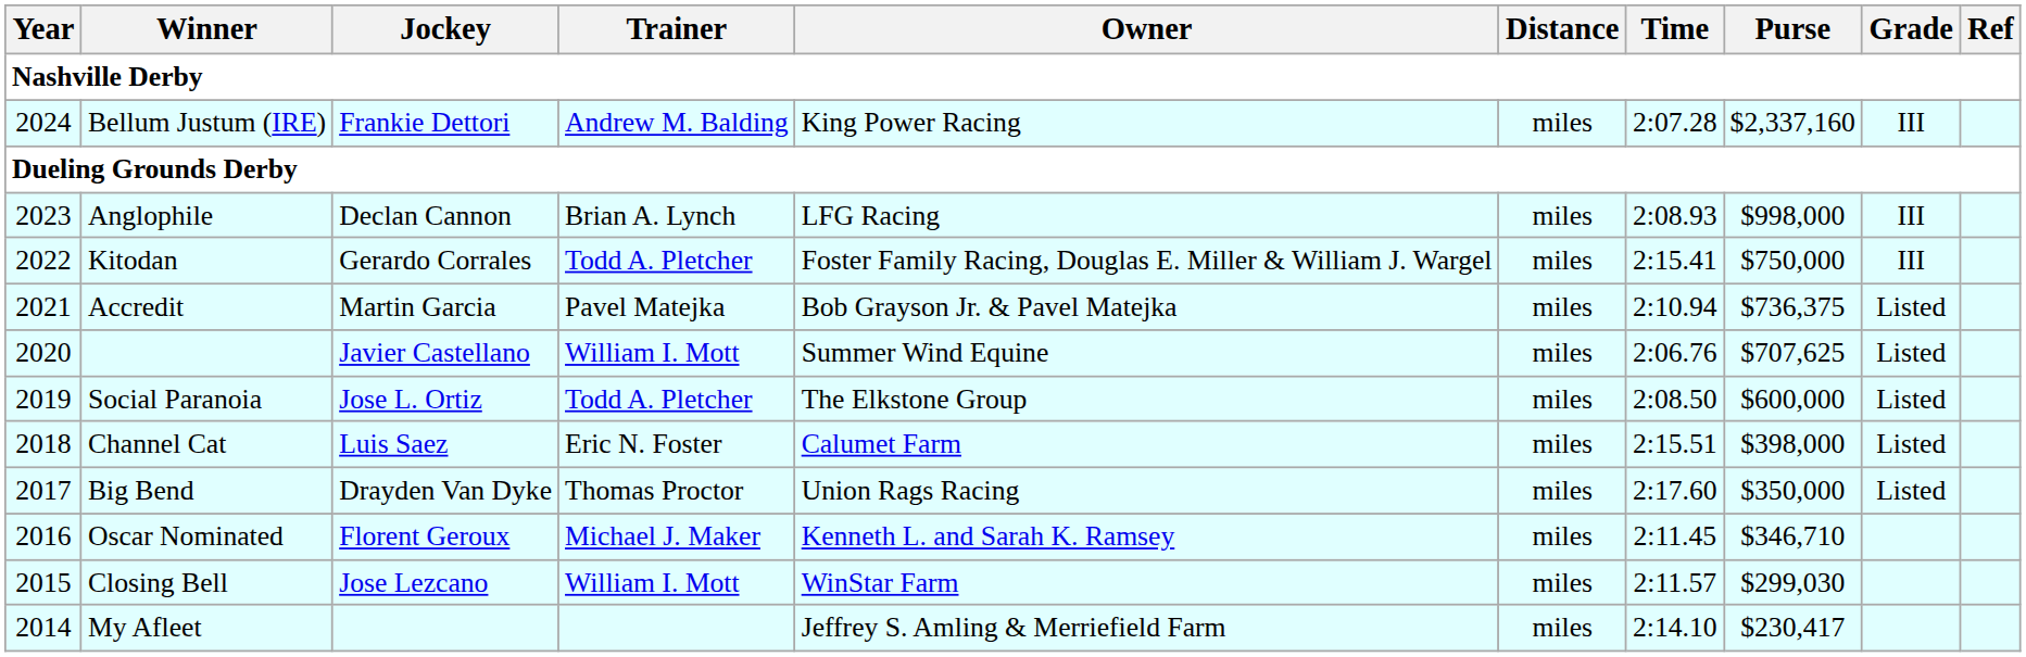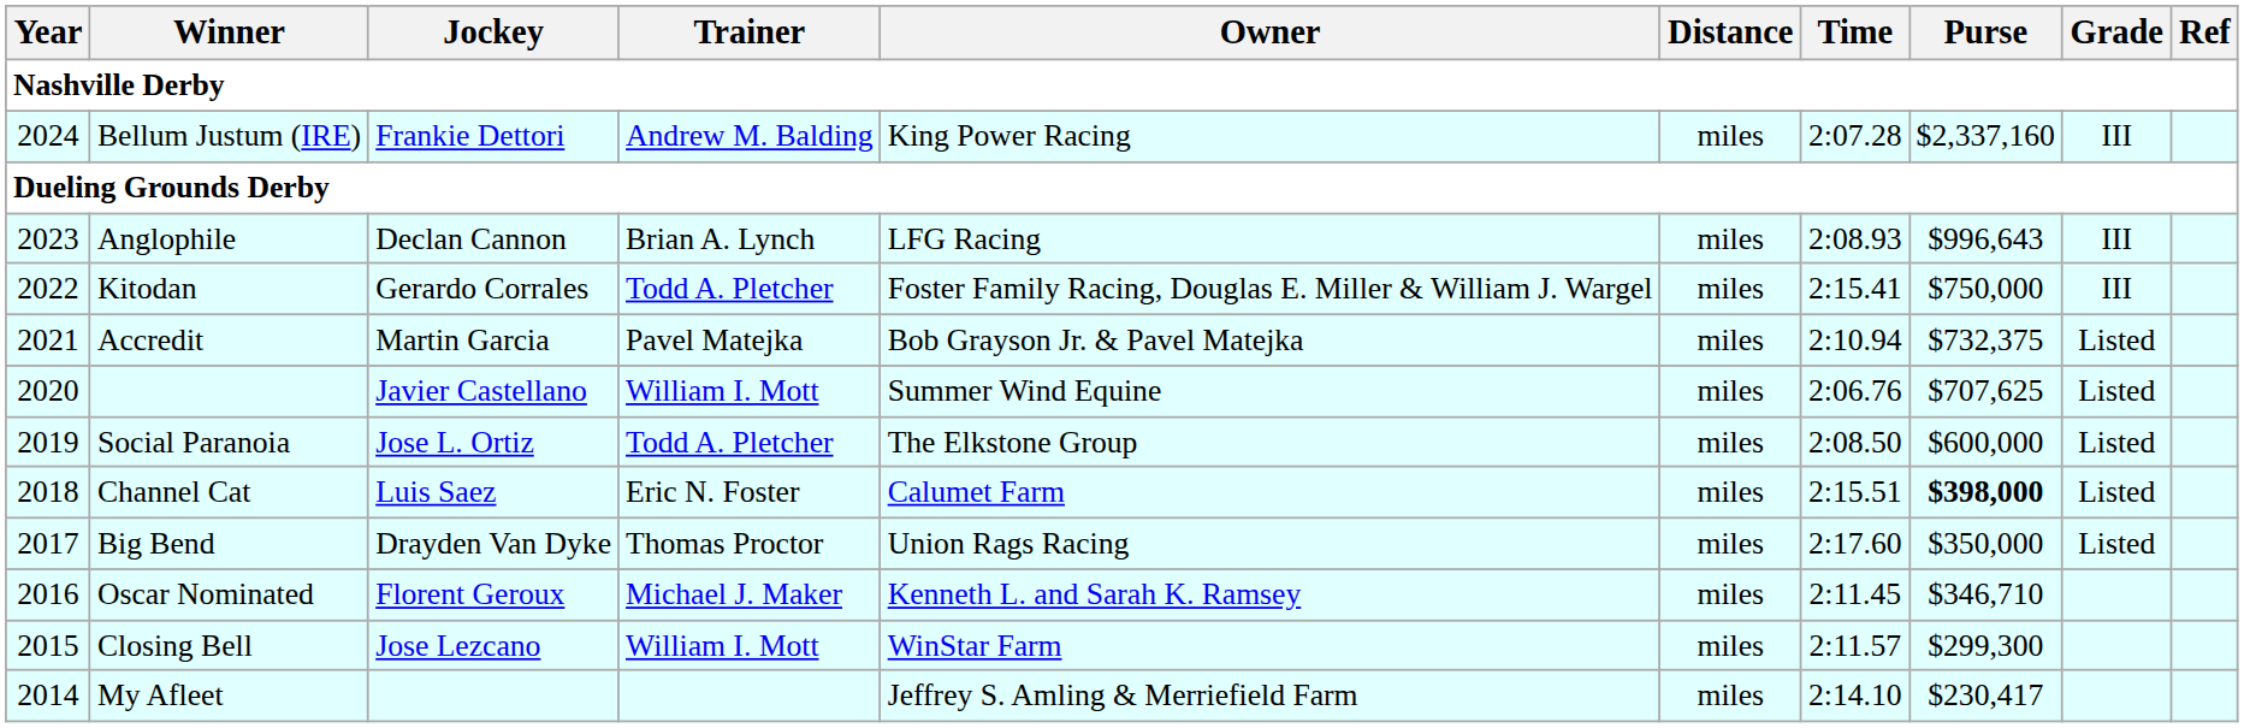Anglophile | Purse: $998,000 -> $996,643
Accredit | Purse: $736,375 -> $732,375
Channel Cat | Purse: normal -> bold
Closing Bell | Purse: $299,030 -> $299,300
